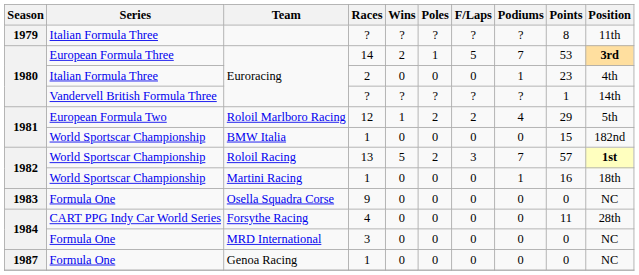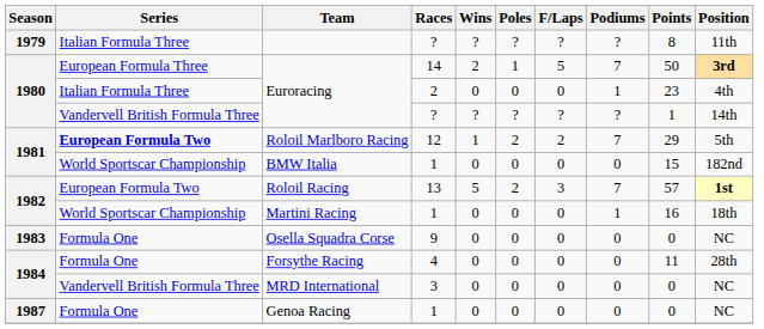Euroracing / 14 | Points: 53 -> 50
Roloil Marlboro Racing | Series: normal -> bold
Roloil Marlboro Racing | Podiums: 4 -> 7
Roloil Racing | Series: World Sportscar Championship -> European Formula Two
Forsythe Racing | Series: CART PPG Indy Car World Series -> Formula One
MRD International | Series: Formula One -> Vandervell British Formula Three
